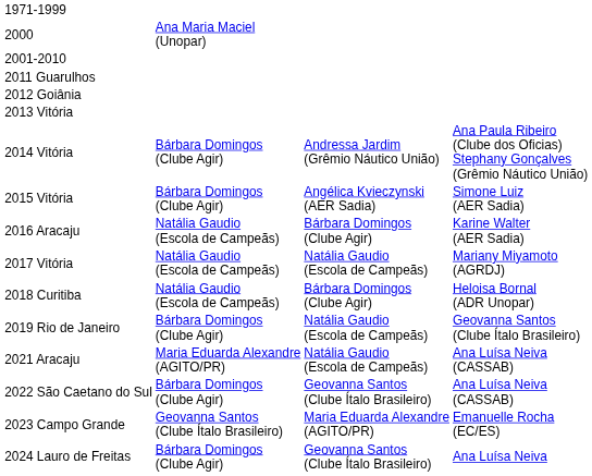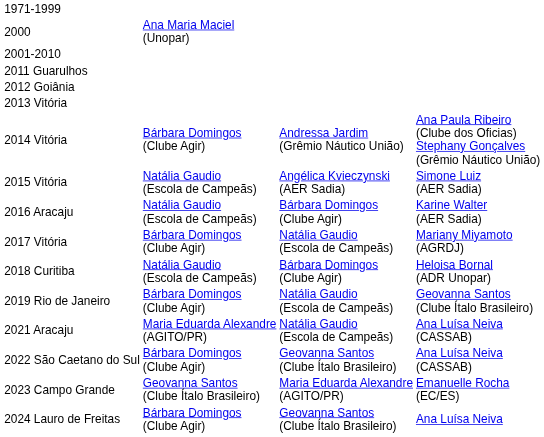2015 Vitória | column 2: Bárbara Domingos (Clube Agir) -> Natália Gaudio (Escola de Campeãs)
2017 Vitória | column 2: Natália Gaudio (Escola de Campeãs) -> Bárbara Domingos (Clube Agir)
